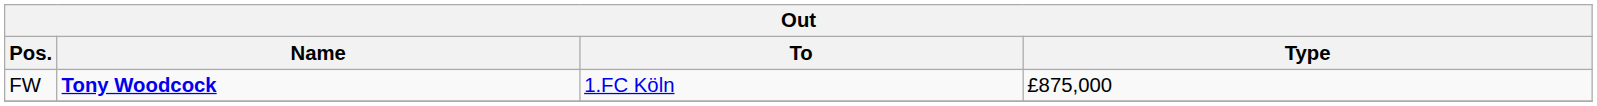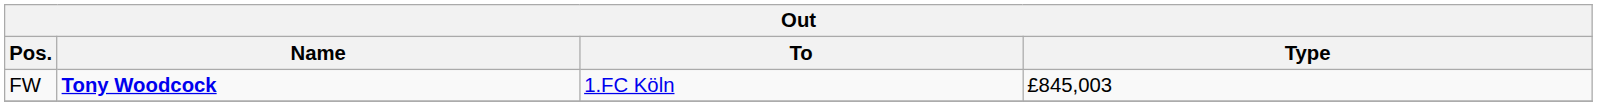FW | Type: £875,000 -> £845,003
